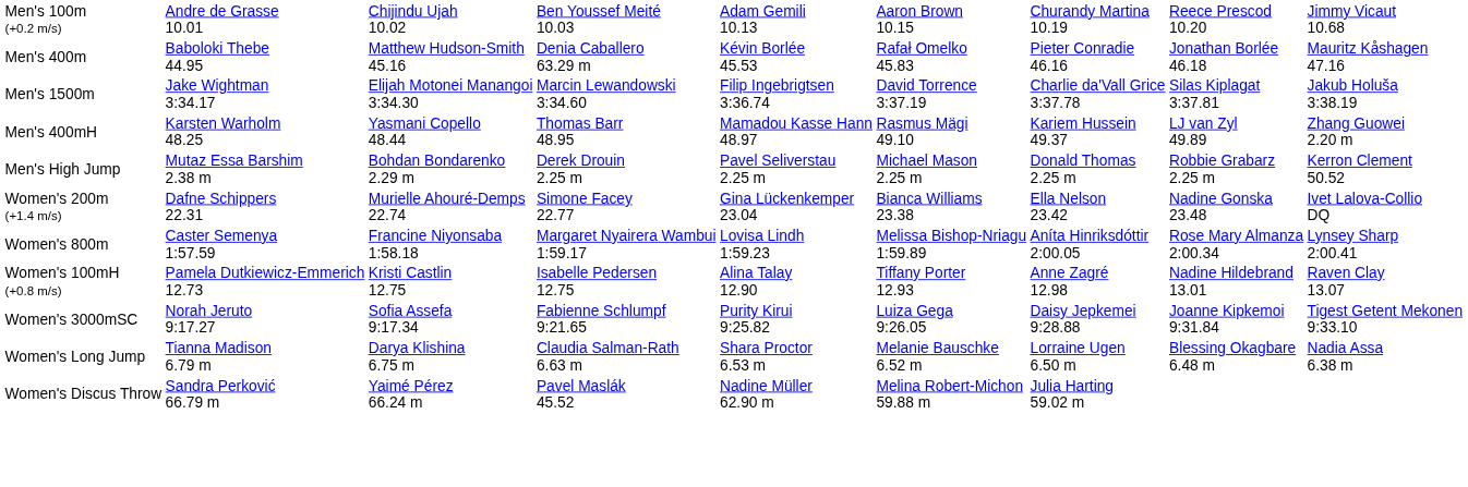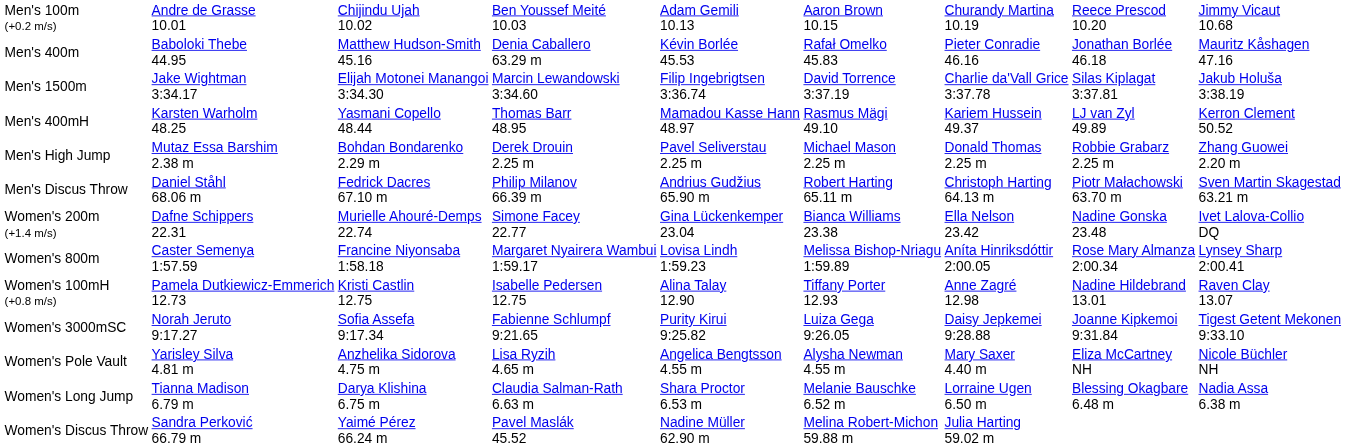Men's 400mH | column 9: Zhang Guowei 2.20 m -> Kerron Clement 50.52
Men's High Jump | column 9: Kerron Clement 50.52 -> Zhang Guowei 2.20 m
+ row: Men's Discus Throw | Daniel Ståhl 68.06 m | Fedrick Dacres 67.10 m | Philip Milanov 66.39 m | Andrius Gudžius 65.90 m | Robert Harting 65.11 m | Christoph Harting 64.13 m | Piotr Małachowski 63.70 m | Sven Martin Skagestad 63.21 m
+ row: Women's Pole Vault | Yarisley Silva 4.81 m | Anzhelika Sidorova 4.75 m | Lisa Ryzih 4.65 m | Angelica Bengtsson 4.55 m | Alysha Newman 4.55 m | Mary Saxer 4.40 m | Eliza McCartney NH | Nicole Büchler NH
